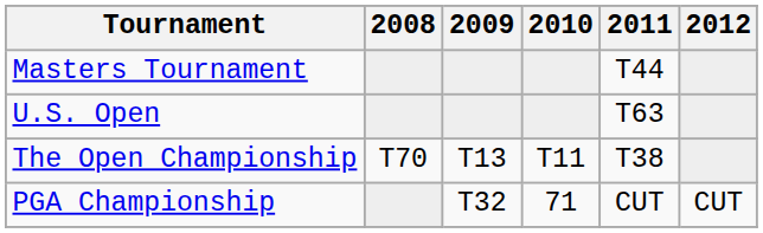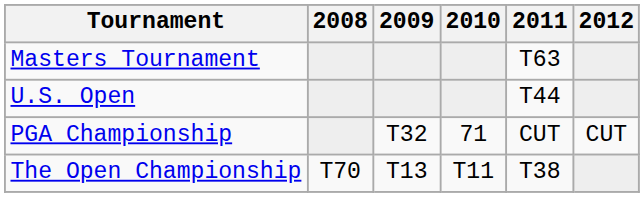Masters Tournament | 2011: T44 -> T63
U.S. Open | 2011: T63 -> T44
rows swapped: The Open Championship <-> PGA Championship
